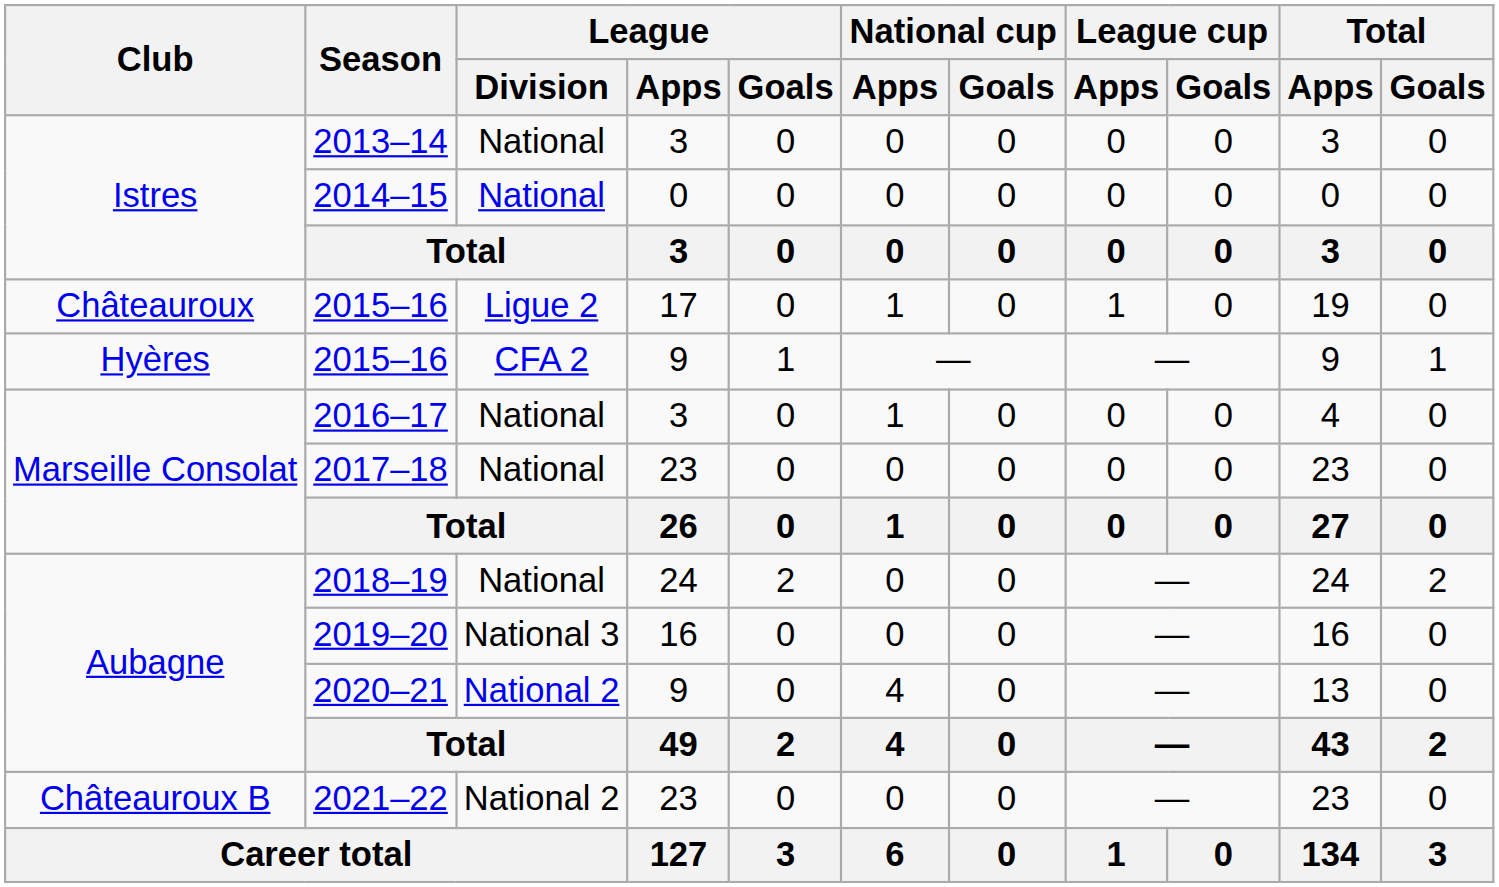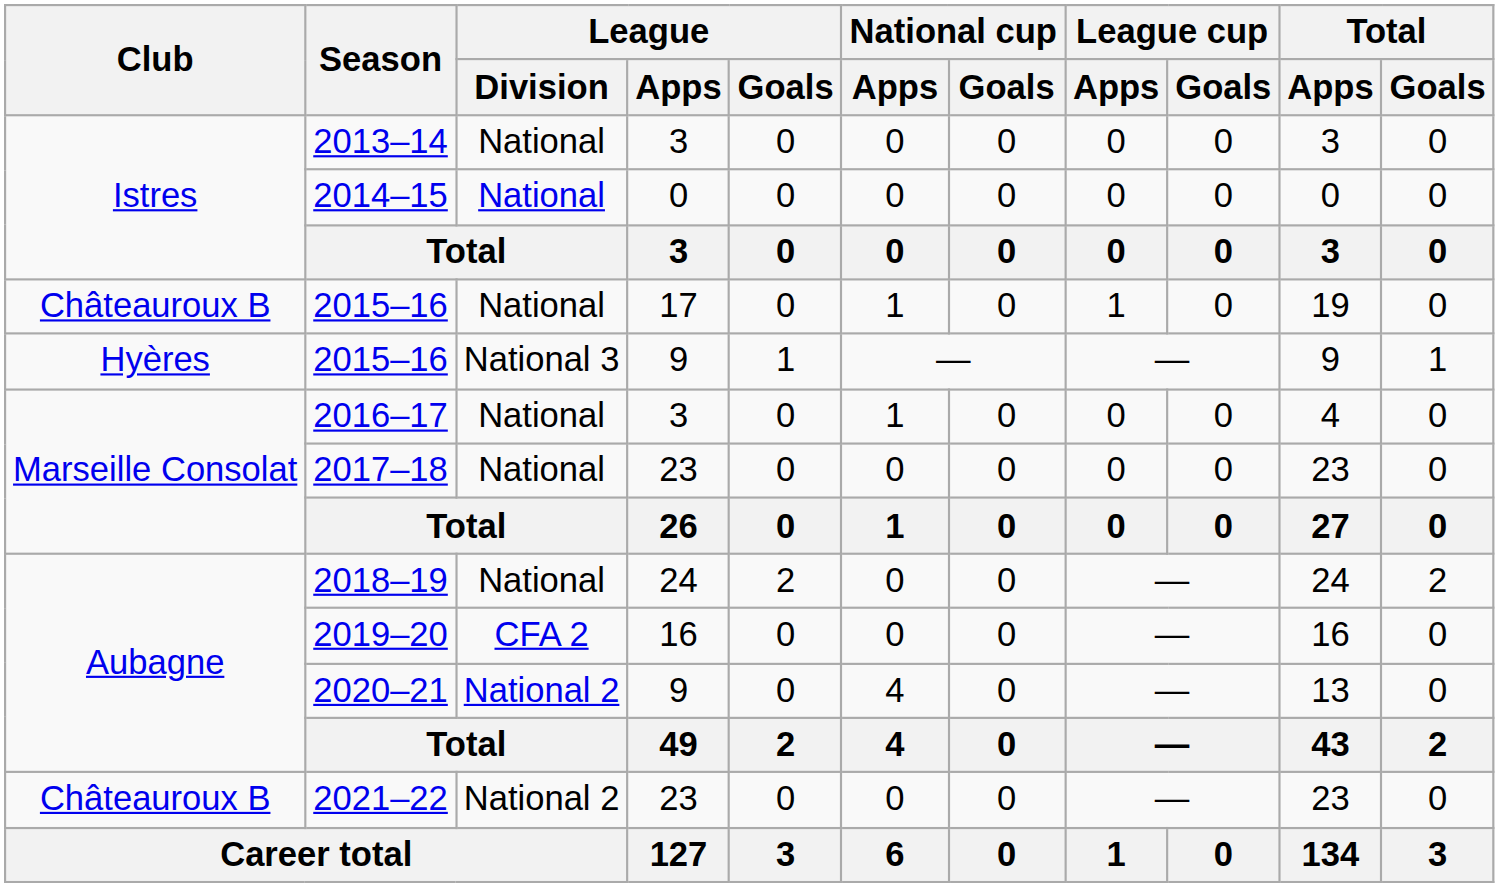2015–16 / 17 | Club: Châteauroux -> Châteauroux B
2015–16 / 17 | League / Division: Ligue 2 -> National
2015–16 / 9 | League / Division: CFA 2 -> National 3
2019–20 | League / Division: National 3 -> CFA 2
